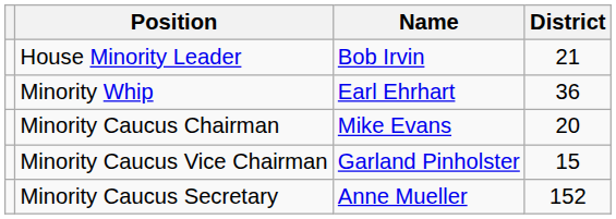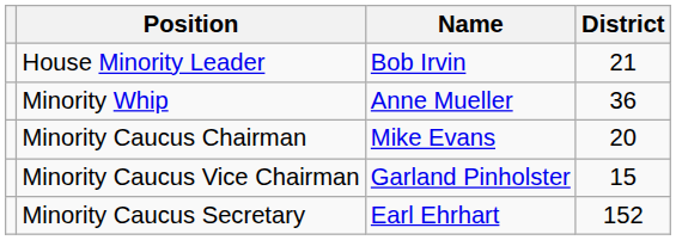Minority Whip | Name: Earl Ehrhart -> Anne Mueller
Minority Caucus Secretary | Name: Anne Mueller -> Earl Ehrhart
